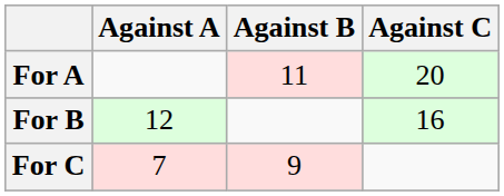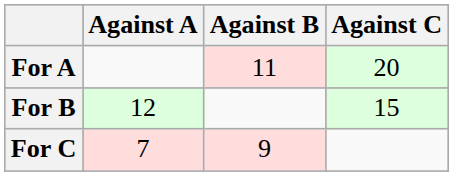For B | Against C: 16 -> 15
